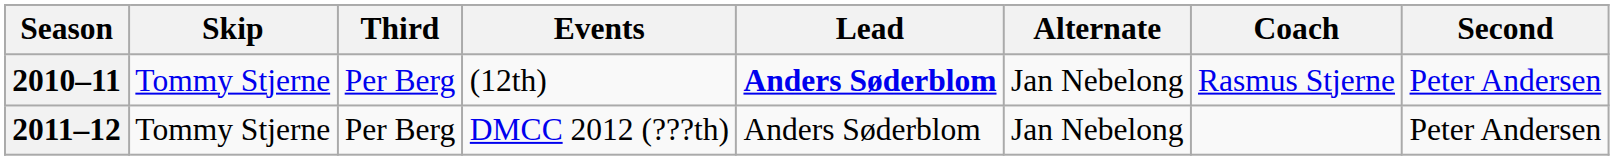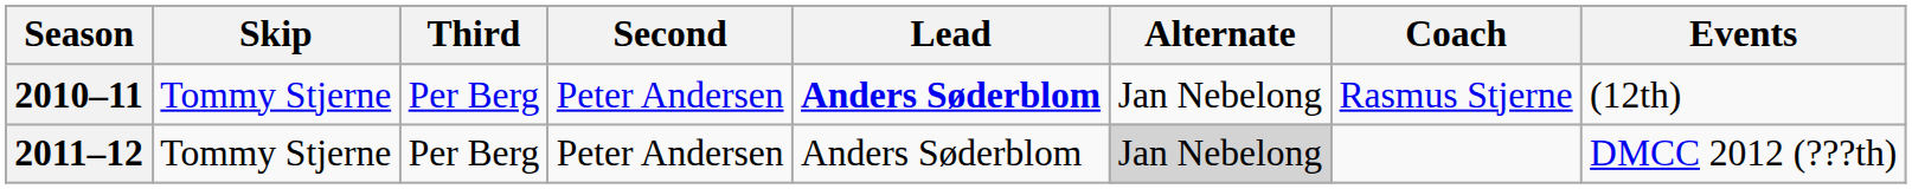columns swapped: Second <-> Events
2011–12 | Alternate: no background -> lightgrey background
